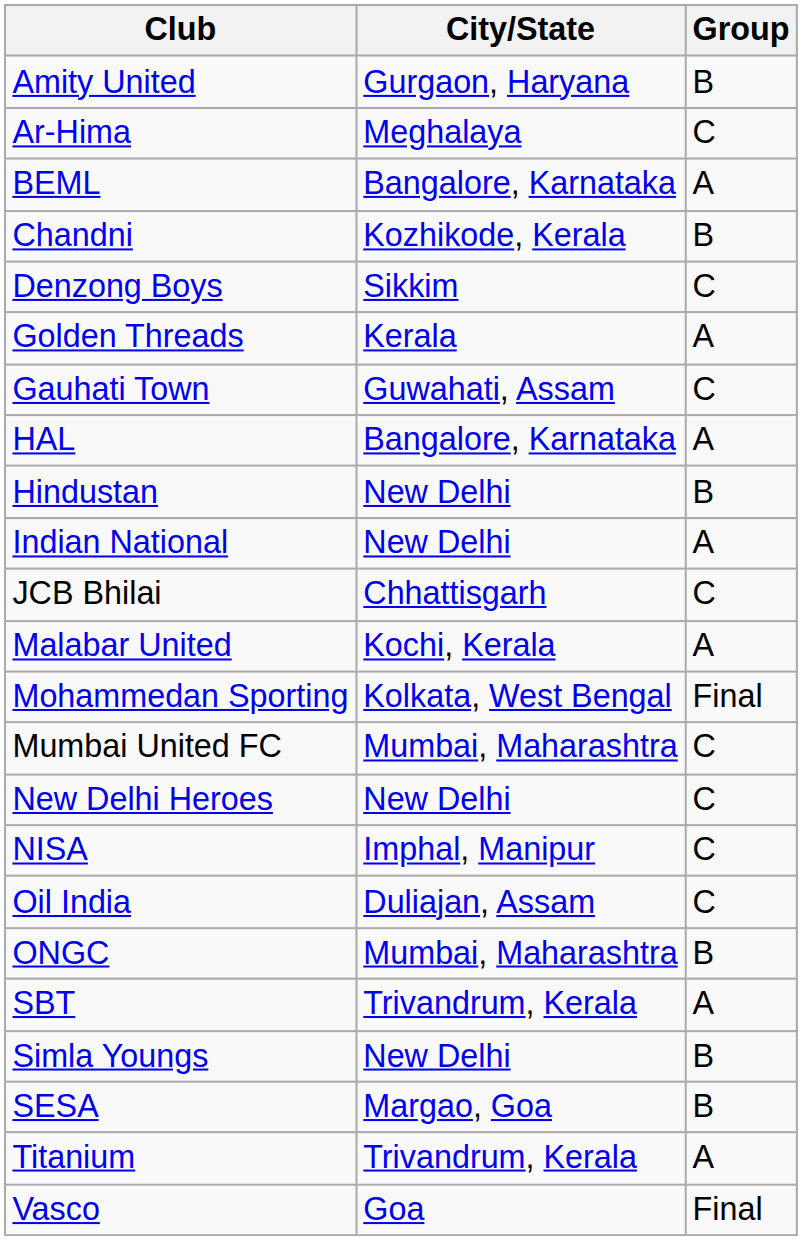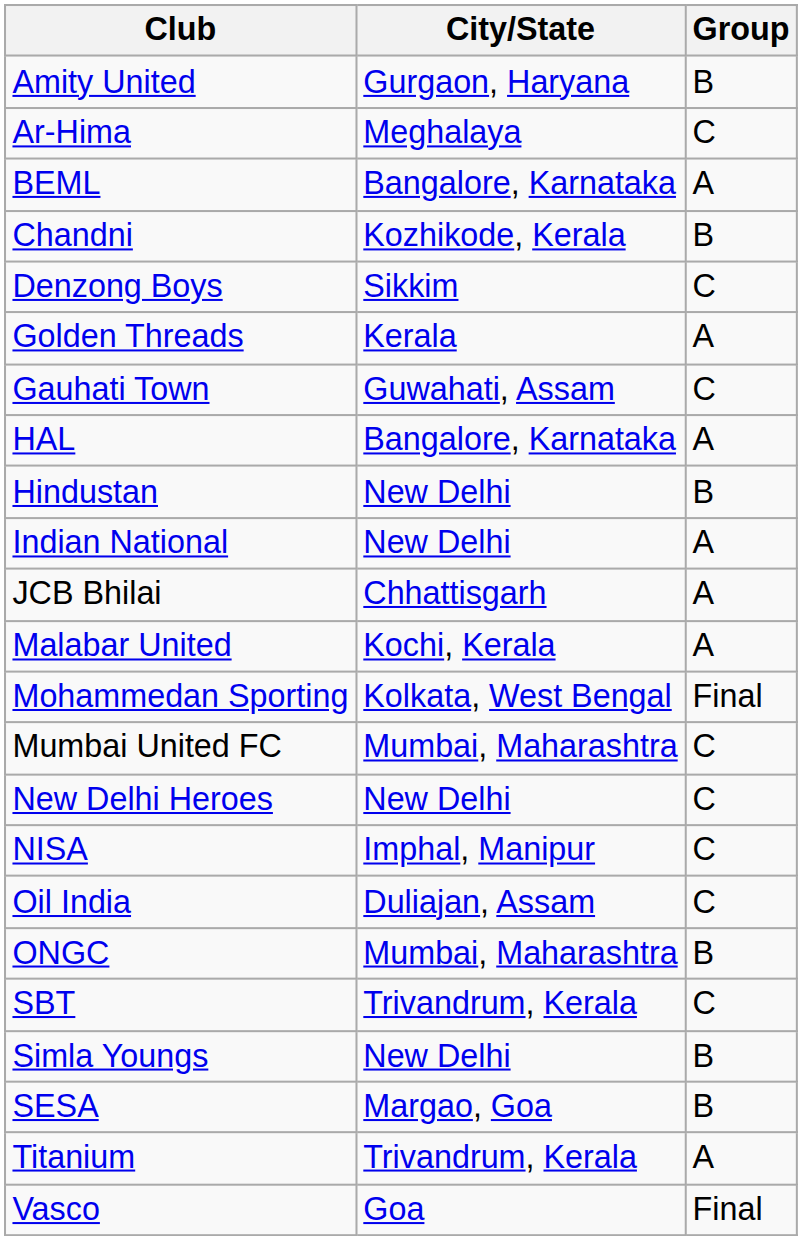JCB Bhilai | Group: C -> A
SBT | Group: A -> C
